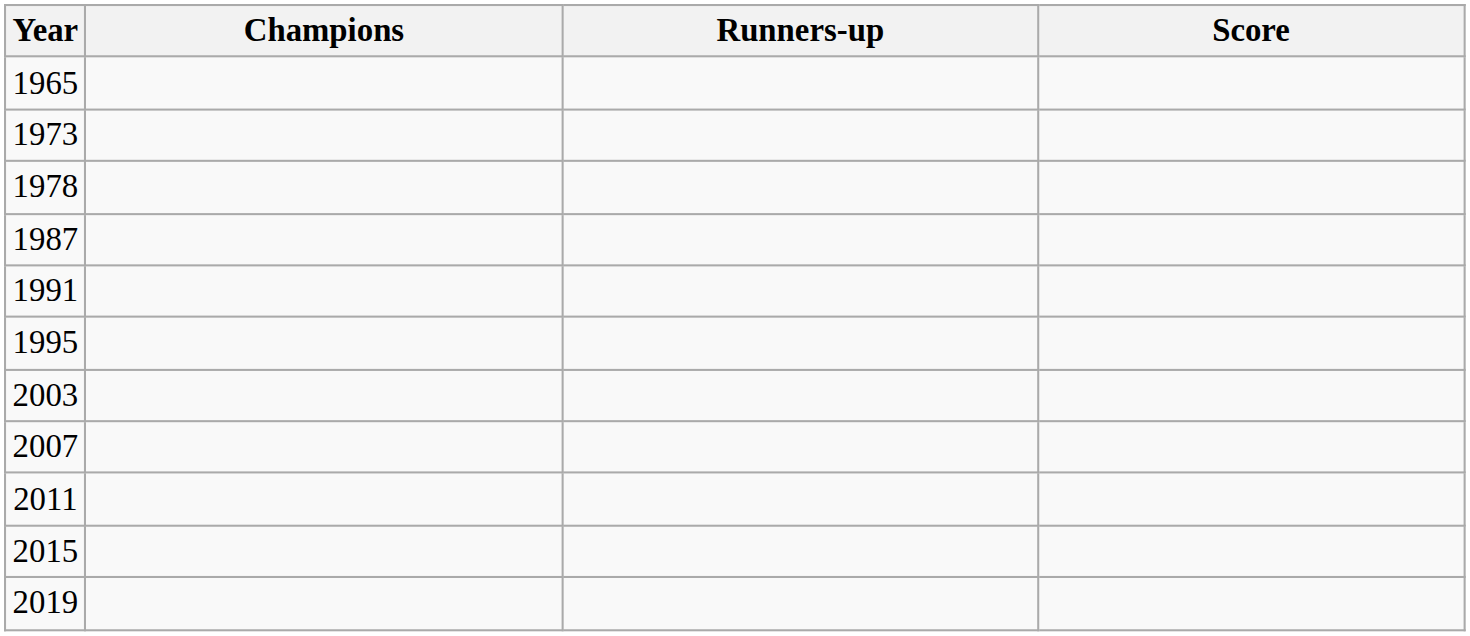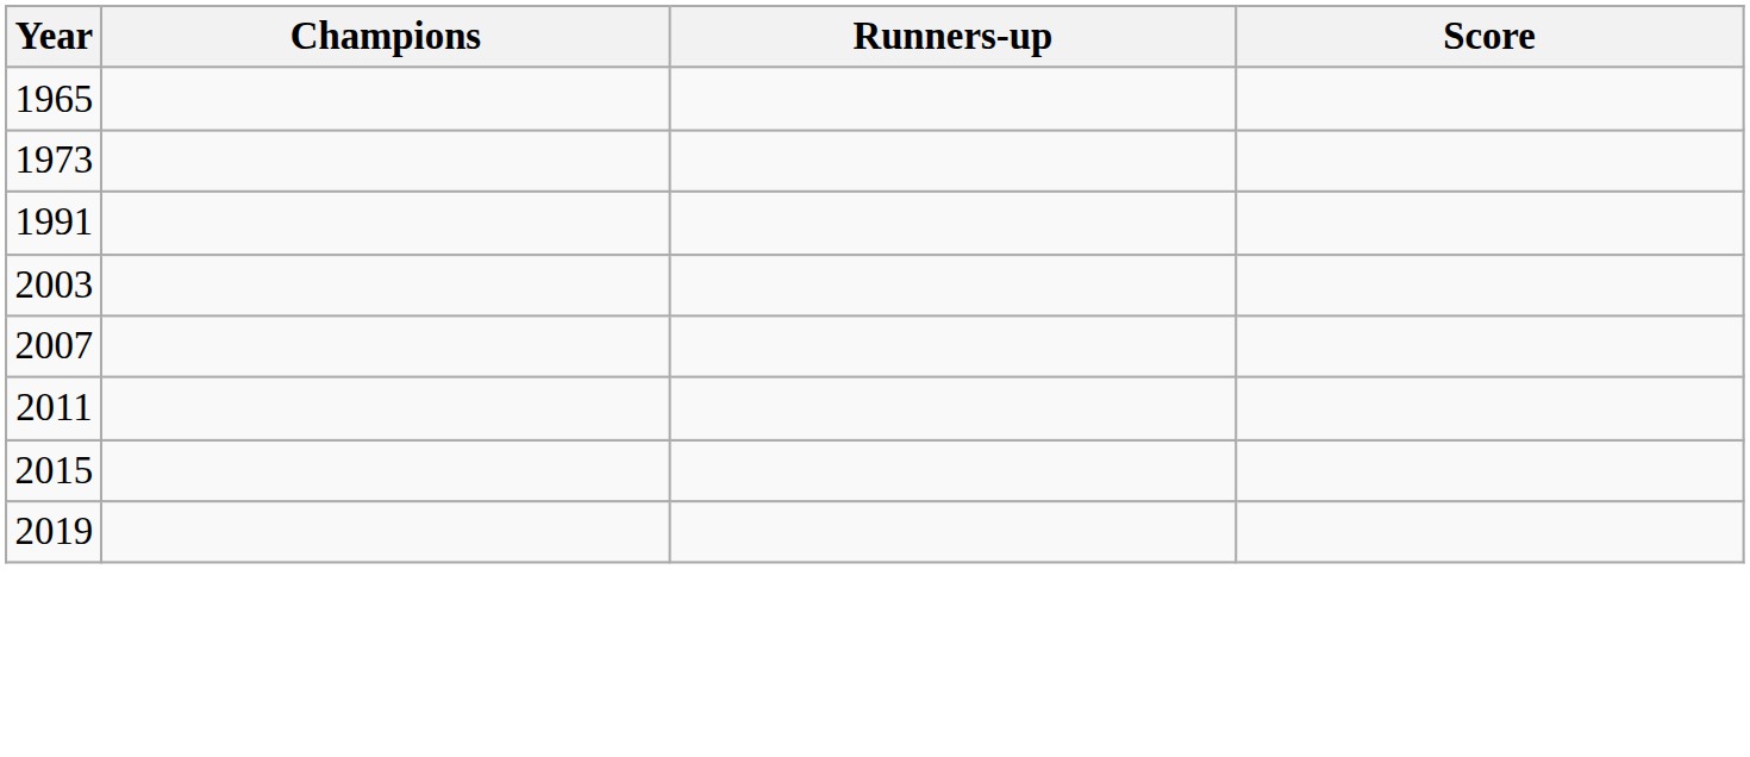- row: 1978
- row: 1987
- row: 1995
